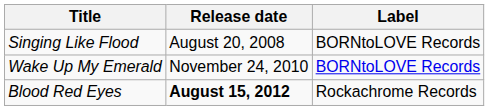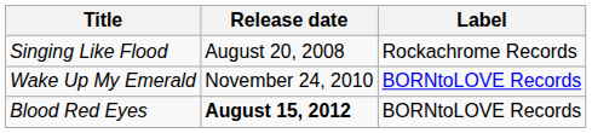Singing Like Flood | Label: BORNtoLOVE Records -> Rockachrome Records
Blood Red Eyes | Label: Rockachrome Records -> BORNtoLOVE Records
